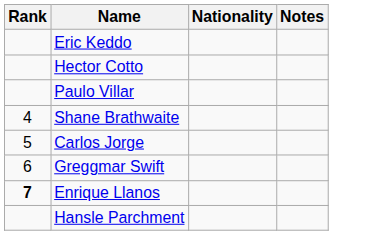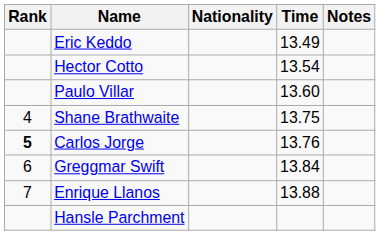+ column: Time | 13.49 | 13.54 | 13.60 | 13.75 | 13.76 | 13.84 | 13.88
Carlos Jorge | Rank: normal -> bold
Enrique Llanos | Rank: bold -> normal
